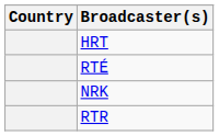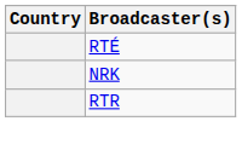- row: HRT
